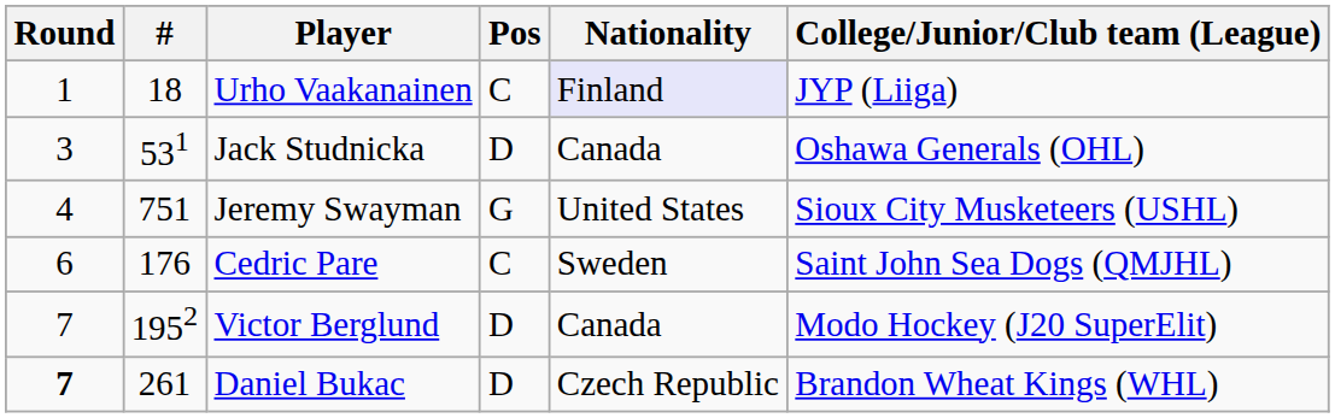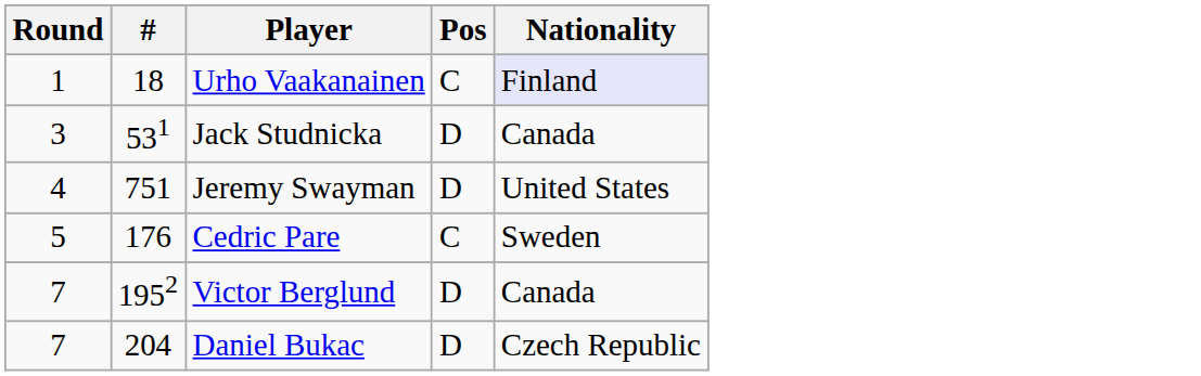- column: College/Junior/Club team (League) | JYP (Liiga) | Oshawa Generals (OHL) | Sioux City Musketeers (USHL) | Saint John Sea Dogs (QMJHL) | Modo Hockey (J20 SuperElit) | Brandon Wheat Kings (WHL)
Jeremy Swayman | Pos: G -> D
Cedric Pare | Round: 6 -> 5
Daniel Bukac | Round: bold -> normal
Daniel Bukac | #: 261 -> 204
